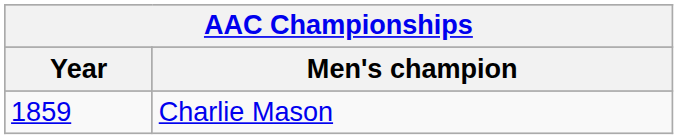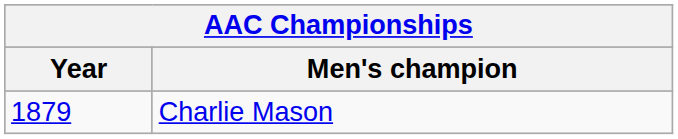Charlie Mason | Year: 1859 -> 1879
